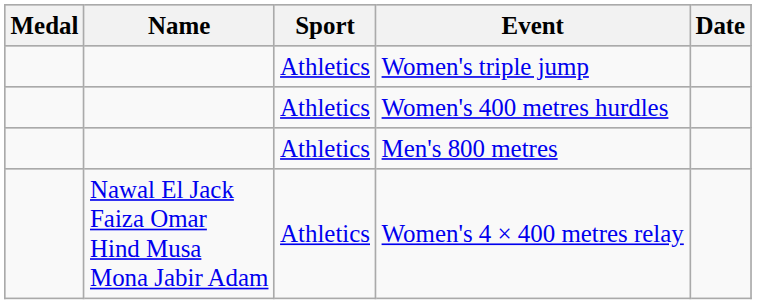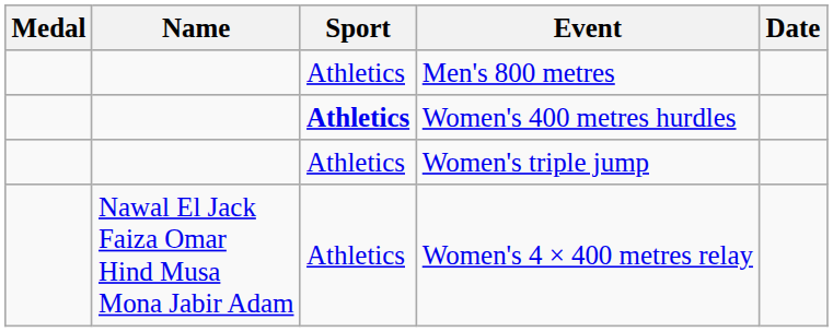rows swapped: Men's 800 metres <-> Women's triple jump
Women's 400 metres hurdles | Sport: normal -> bold
